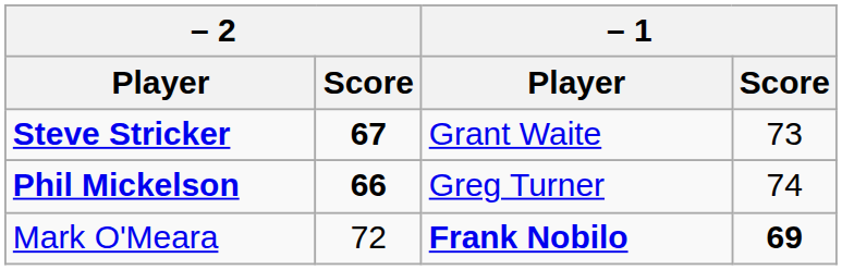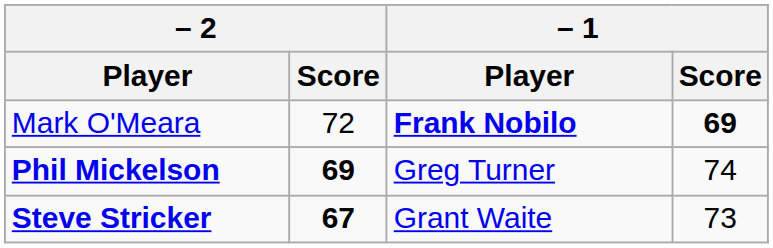rows swapped: Mark O'Meara <-> Steve Stricker
Phil Mickelson | – 2 / Score: 66 -> 69
